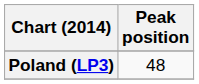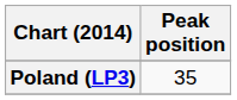Poland (LP3) | Peak position: 48 -> 35
